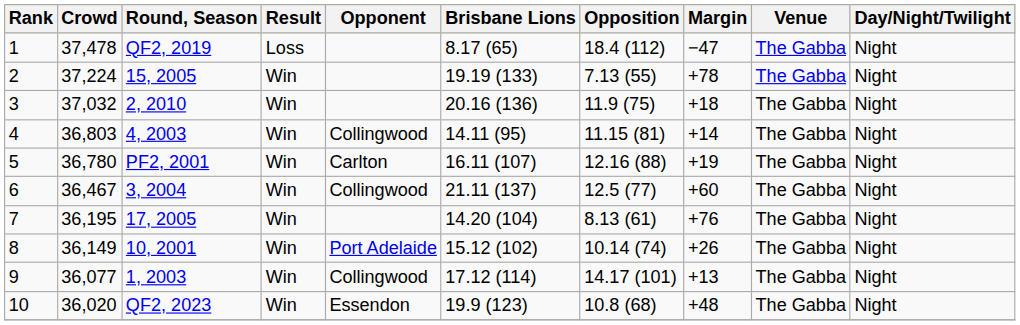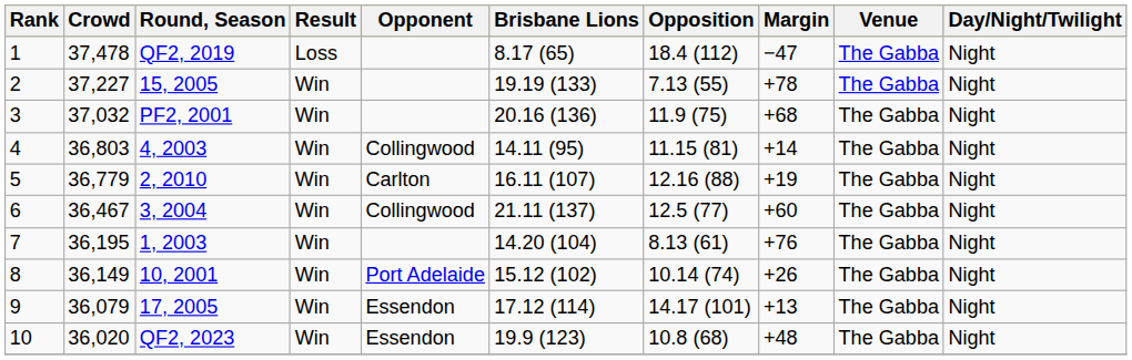2 | Crowd: 37,224 -> 37,227
3 | Round, Season: 2, 2010 -> PF2, 2001
3 | Margin: +18 -> +68
5 | Crowd: 36,780 -> 36,779
5 | Round, Season: PF2, 2001 -> 2, 2010
7 | Round, Season: 17, 2005 -> 1, 2003
9 | Crowd: 36,077 -> 36,079
9 | Round, Season: 1, 2003 -> 17, 2005
9 | Opponent: Collingwood -> Essendon
